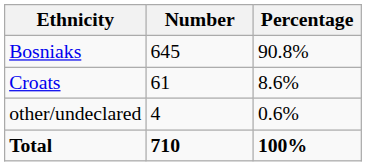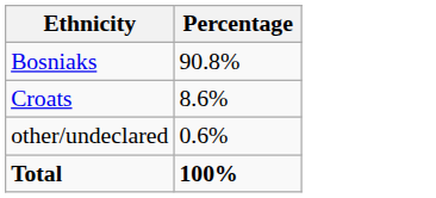- column: Number | 645 | 61 | 4 | 710
